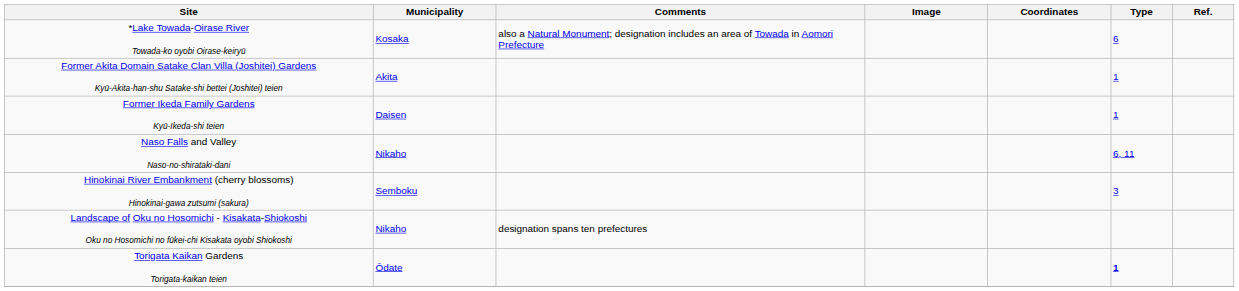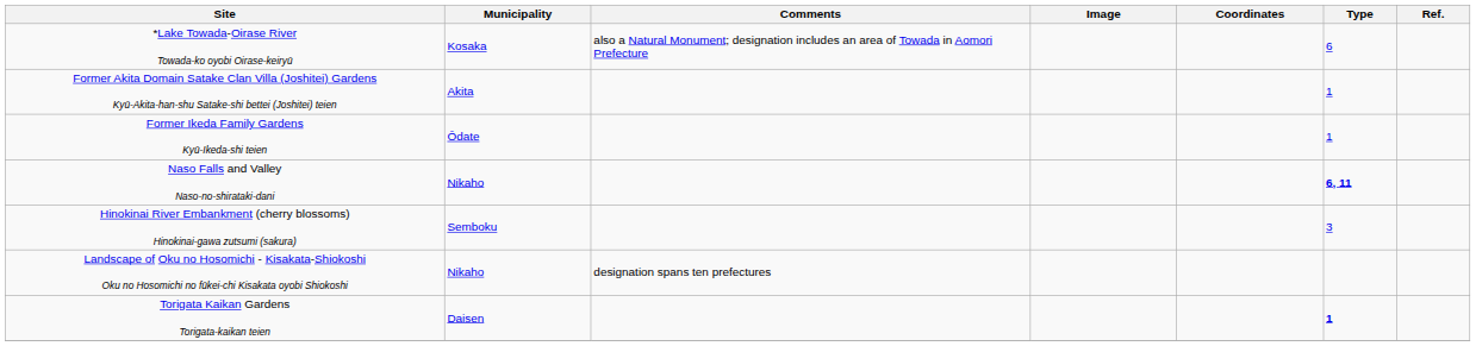Former Ikeda Family Gardens Kyū-Ikeda-shi teien | Municipality: Daisen -> Ōdate
Naso Falls and Valley Naso-no-shirataki-dani | Type: normal -> bold
Torigata Kaikan Gardens Torigata-kaikan teien | Municipality: Ōdate -> Daisen
